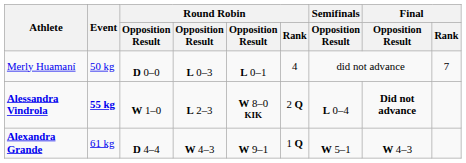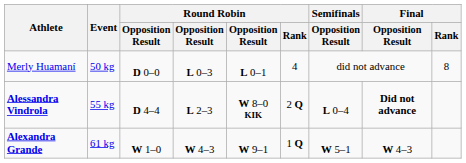Merly Huamaní | Final / Rank: 7 -> 8
Alessandra Vindrola | Event: bold -> normal
Alessandra Vindrola | column 3: W 1–0 -> D 4–4
Alexandra Grande | column 3: D 4–4 -> W 1–0
